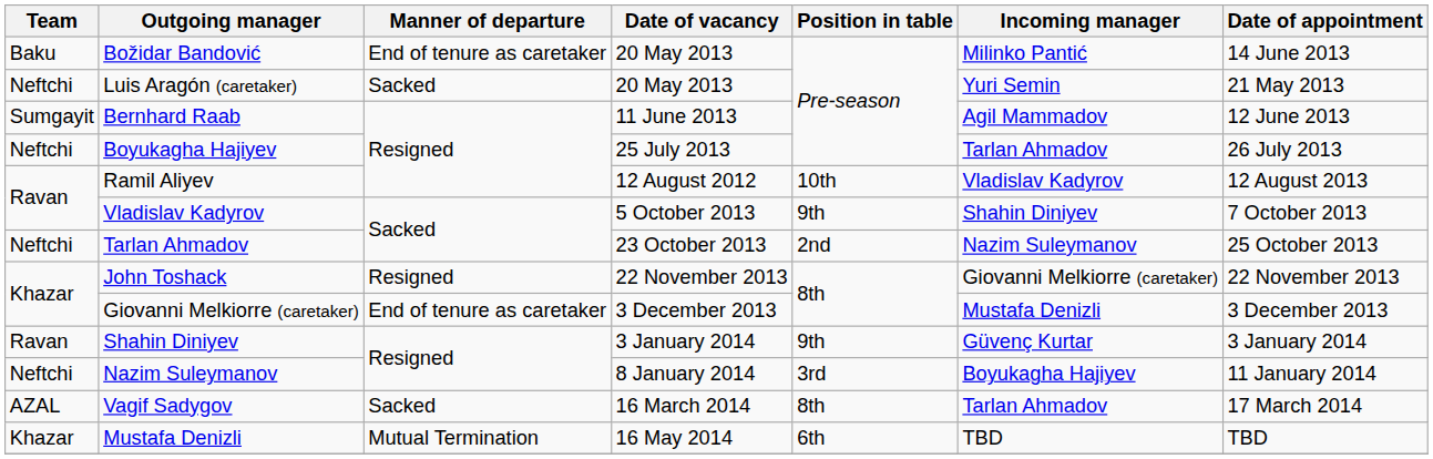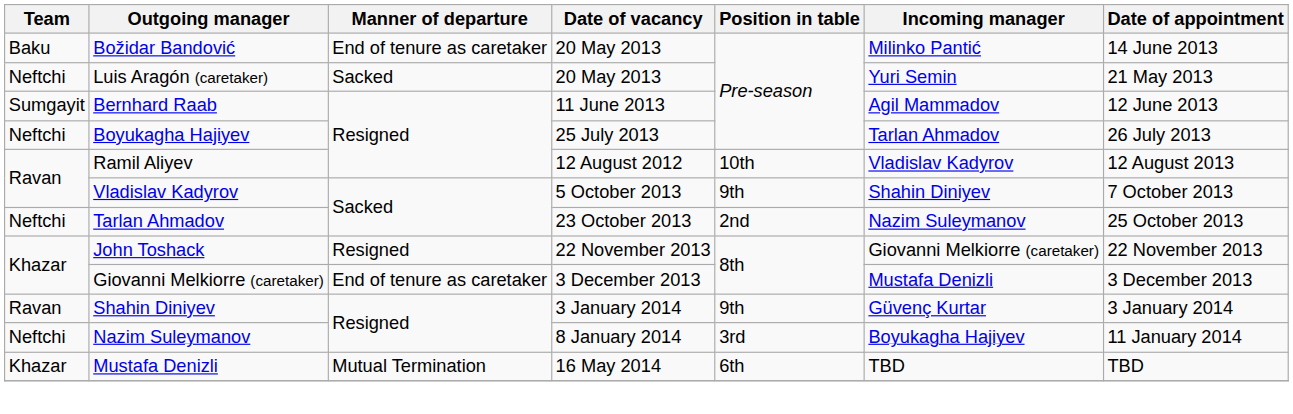- row: AZAL | Vagif Sadygov | Sacked | 16 March 2014 | 8th | Tarlan Ahmadov | 17 March 2014
